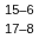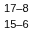rows swapped: 15–6 <-> 17–8
